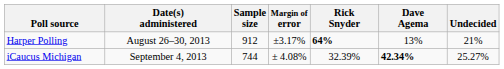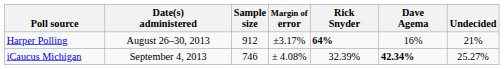Harper Polling | Dave Agema: 13% -> 16%
iCaucus Michigan | Sample size: 744 -> 746
